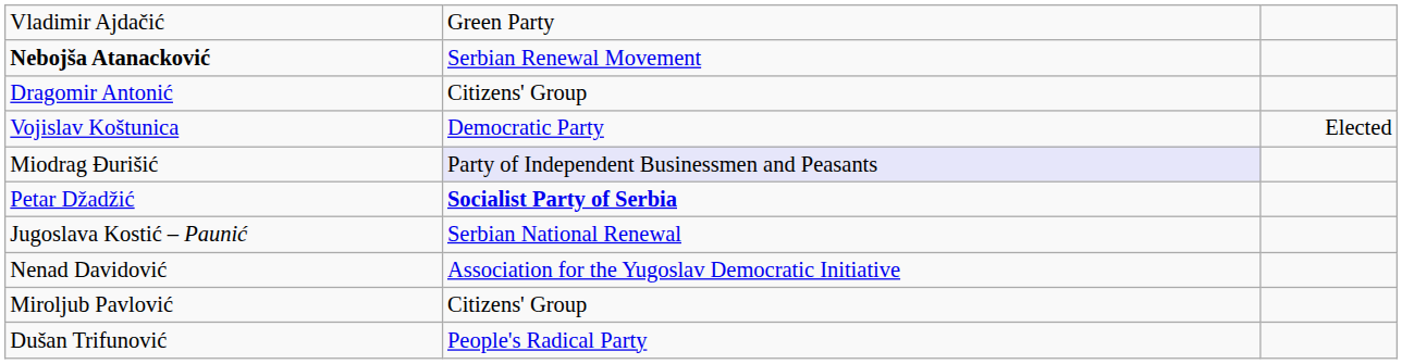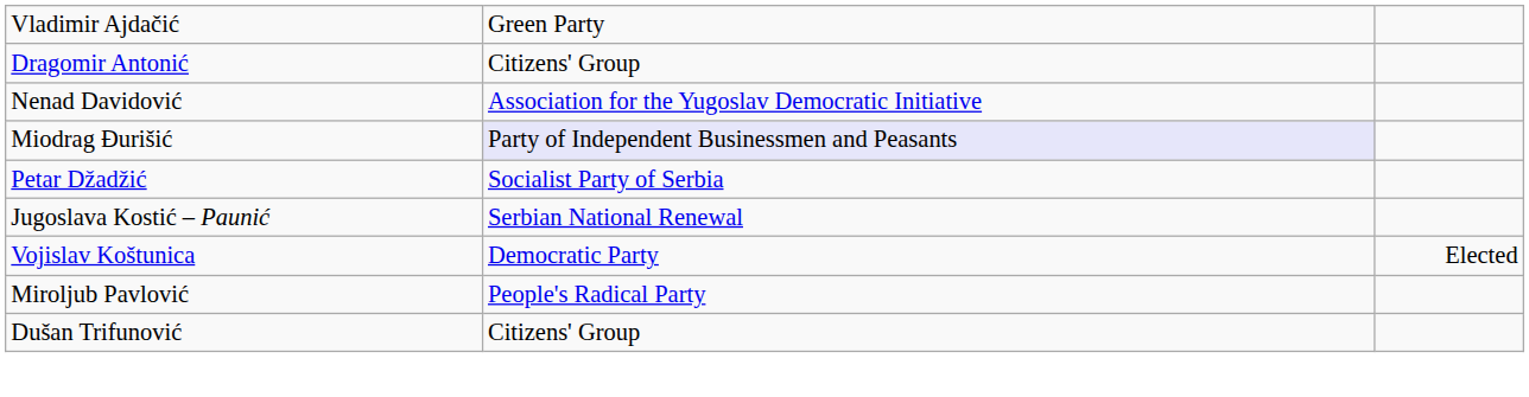- row: Nebojša Atanacković | Serbian Renewal Movement
rows swapped: Nenad Davidović <-> Vojislav Koštunica
Petar Džadžić | column 2: bold -> normal
Miroljub Pavlović | column 2: Citizens' Group -> People's Radical Party
Dušan Trifunović | column 2: People's Radical Party -> Citizens' Group
